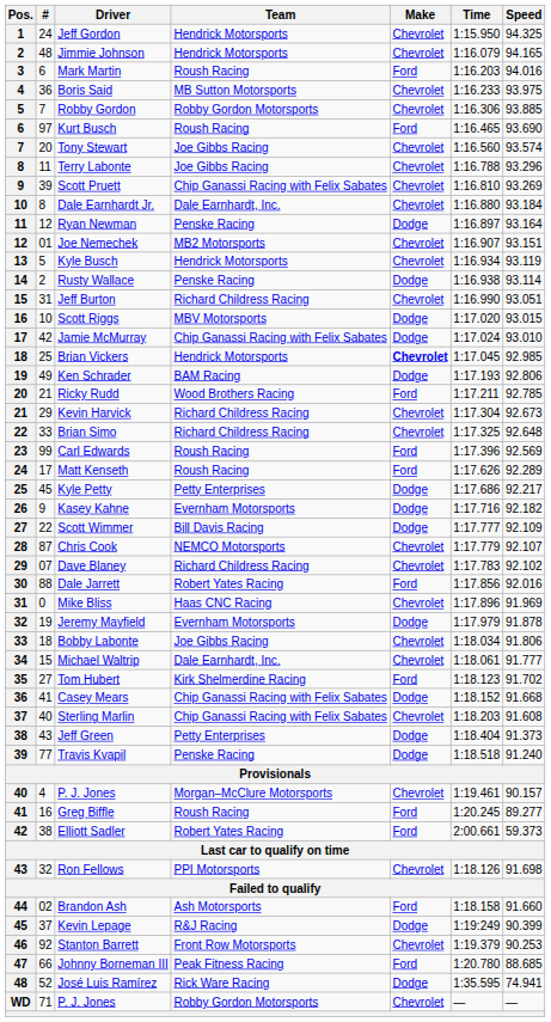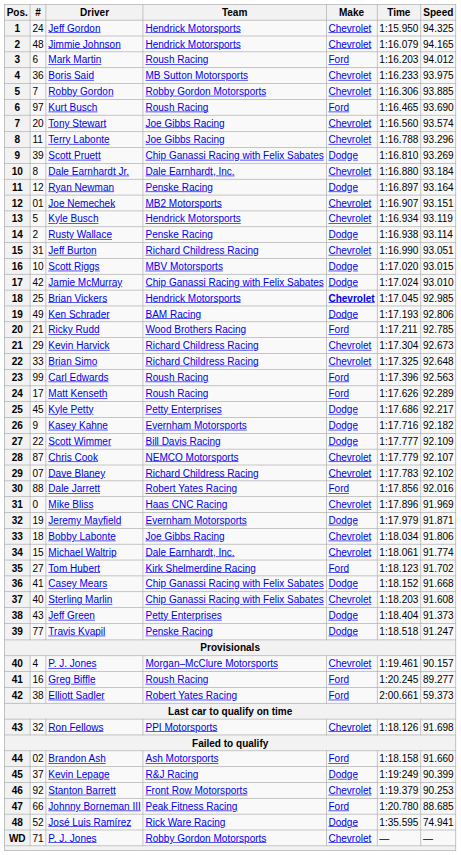Mark Martin | Speed: 94.016 -> 94.012
Scott Pruett | Make: Chevrolet -> Dodge
Carl Edwards | Speed: 92.569 -> 92.563
Jeremy Mayfield | Speed: 91.878 -> 91.871
Michael Waltrip | Speed: 91.777 -> 91.774
Travis Kvapil | Speed: 91.240 -> 91.247
